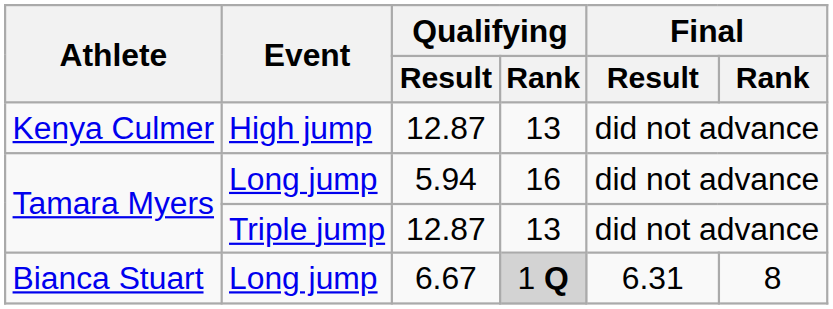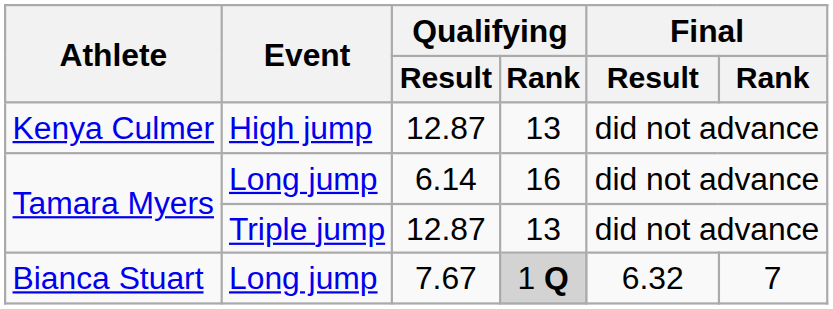Tamara Myers / Long jump | Qualifying / Result: 5.94 -> 6.14
Bianca Stuart | Qualifying / Result: 6.67 -> 7.67
Bianca Stuart | Final / Result: 6.31 -> 6.32
Bianca Stuart | Final / Rank: 8 -> 7
